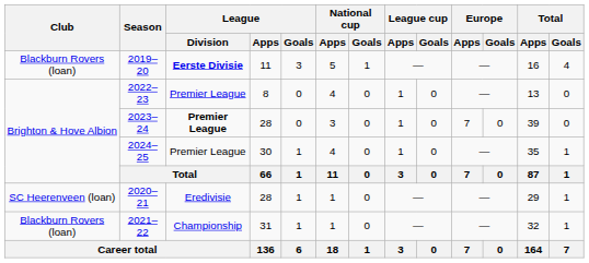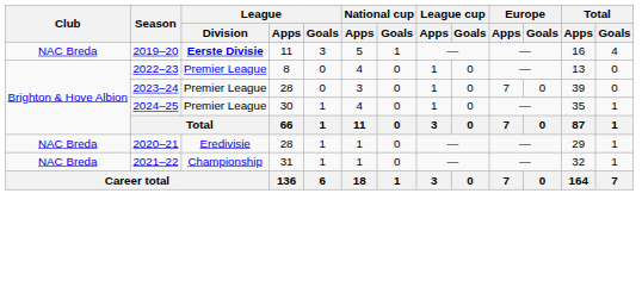2019–20 | Club: Blackburn Rovers (loan) -> NAC Breda
2023–24 | League / Division: bold -> normal
2020–21 | Club: SC Heerenveen (loan) -> NAC Breda
2021–22 | Club: Blackburn Rovers (loan) -> NAC Breda
